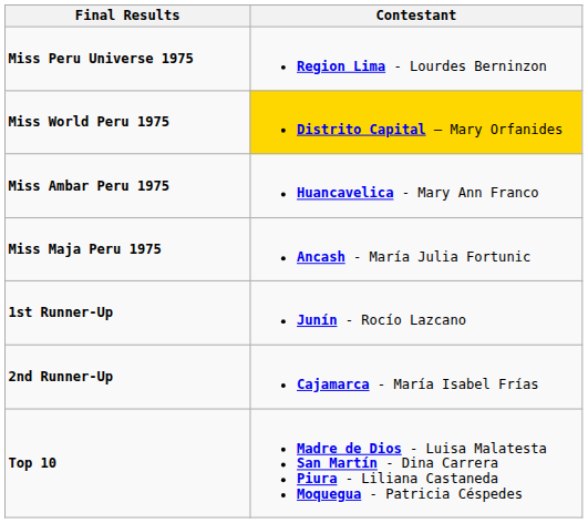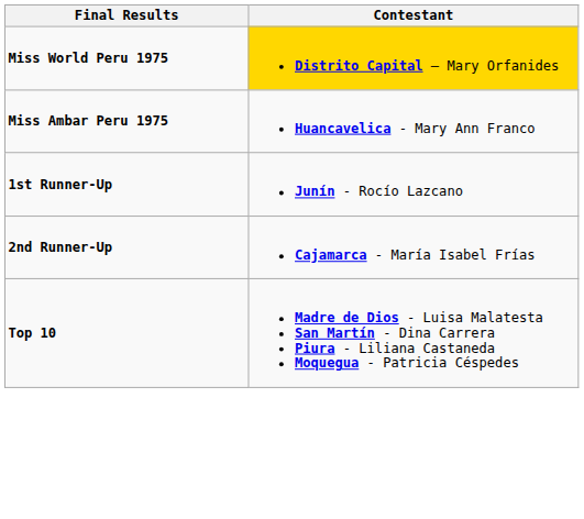- row: Miss Peru Universe 1975 | Region Lima - Lourdes Berninzon
- row: Miss Maja Peru 1975 | Ancash - María Julia Fortunic
